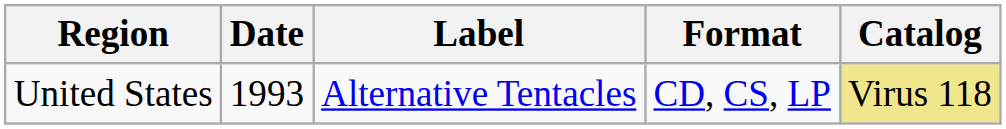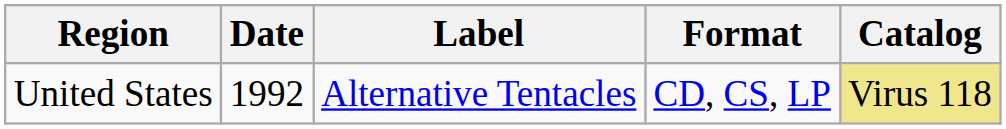United States | Date: 1993 -> 1992
